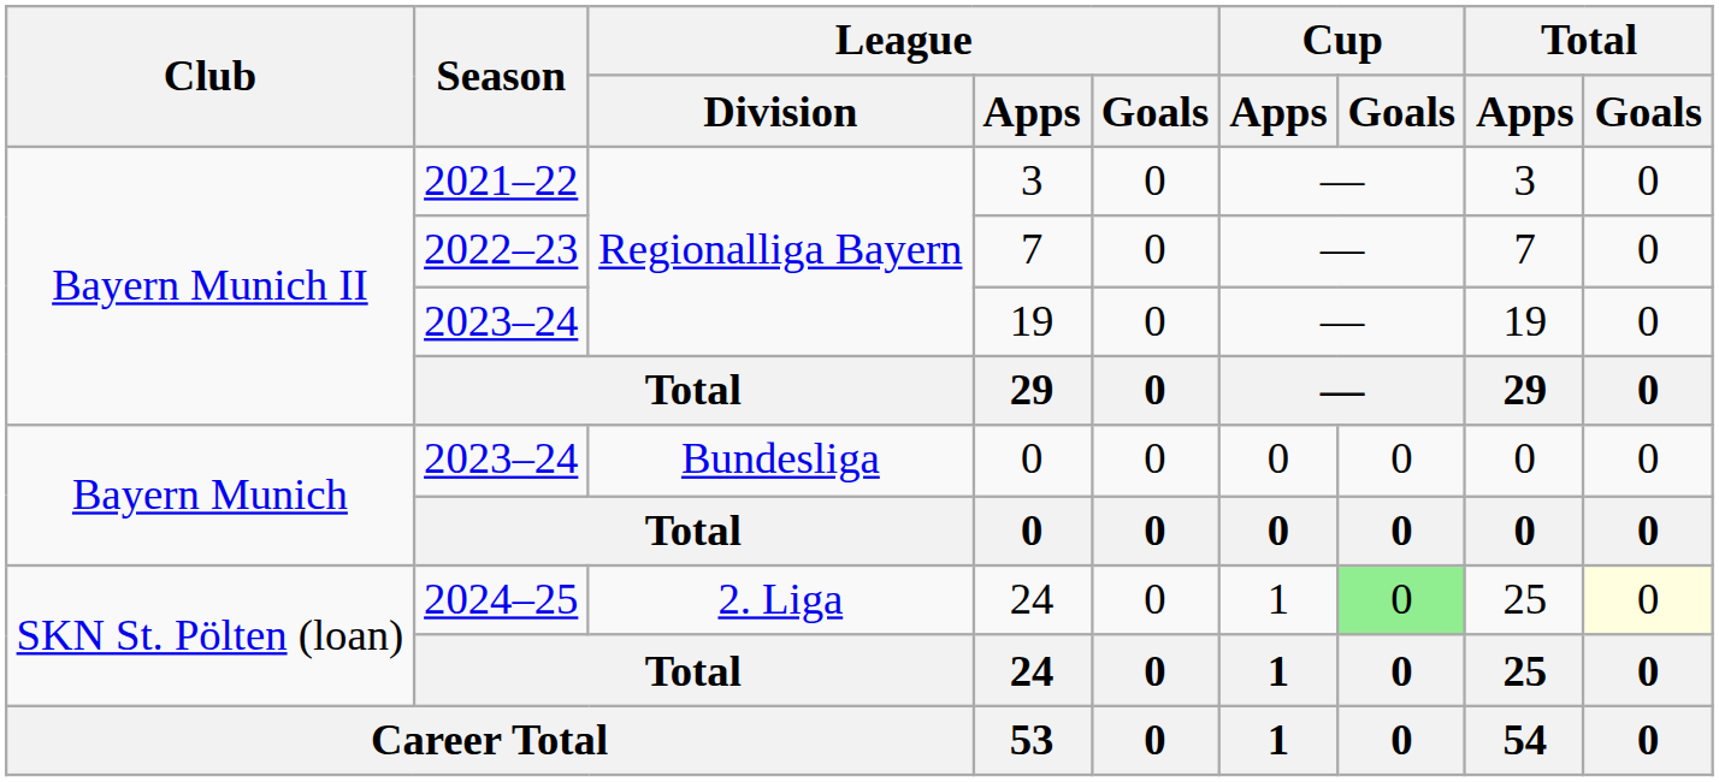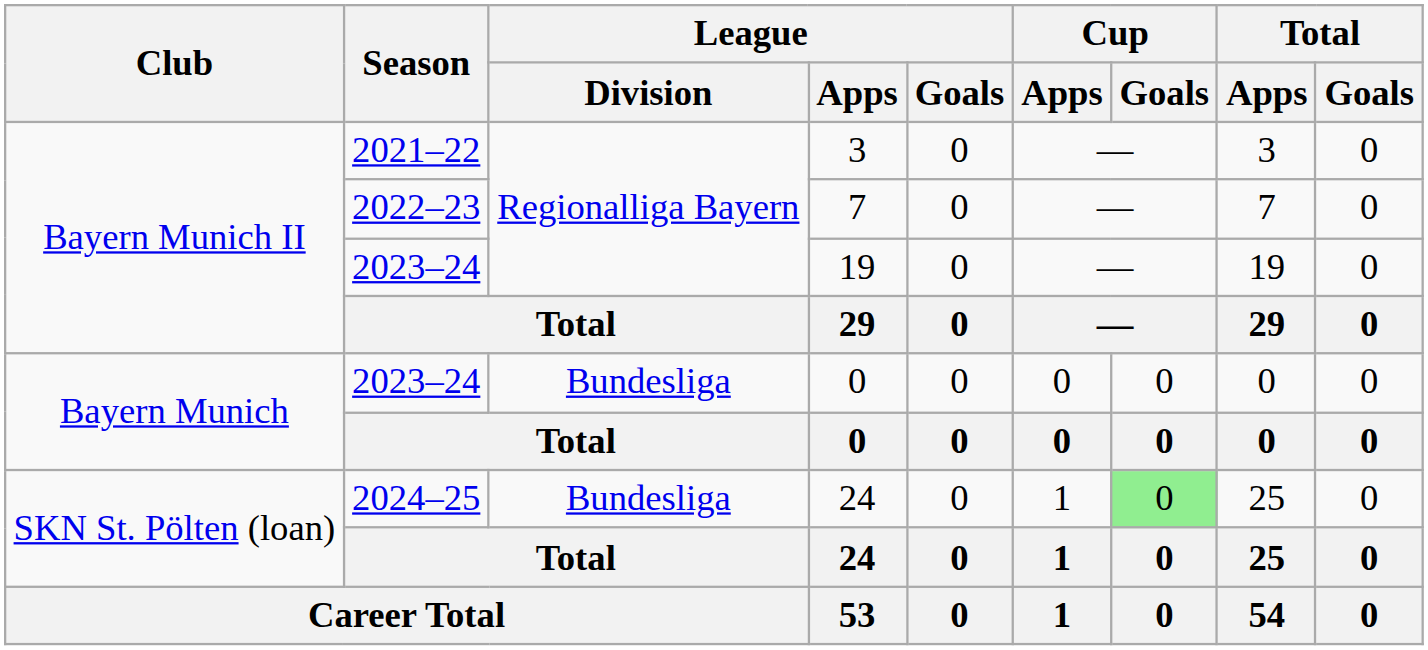2024–25 / 24 | League / Division: 2. Liga -> Bundesliga
2024–25 / 24 | Total / Goals: lightyellow background -> no background
